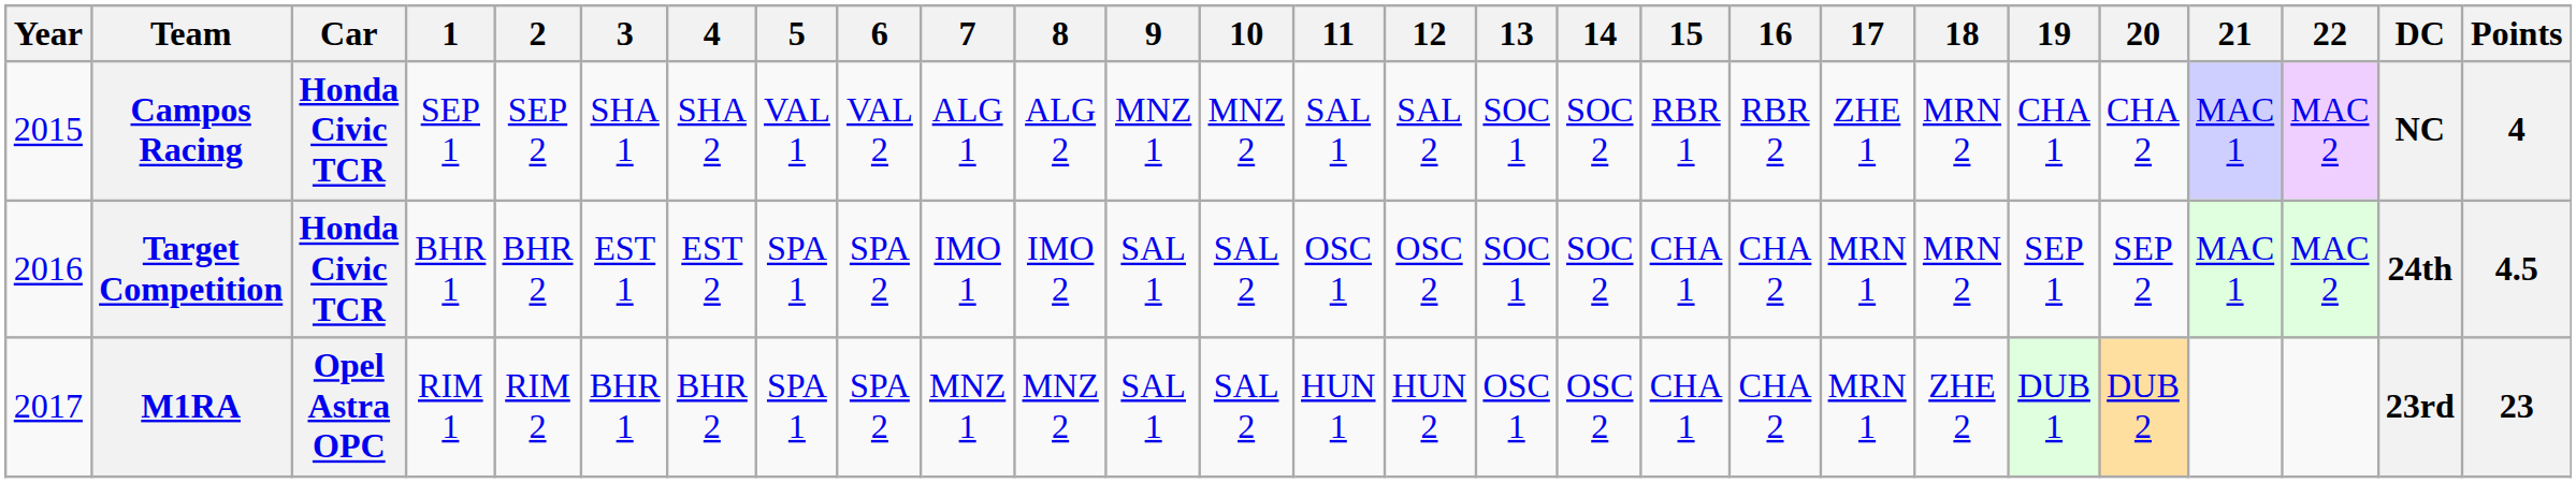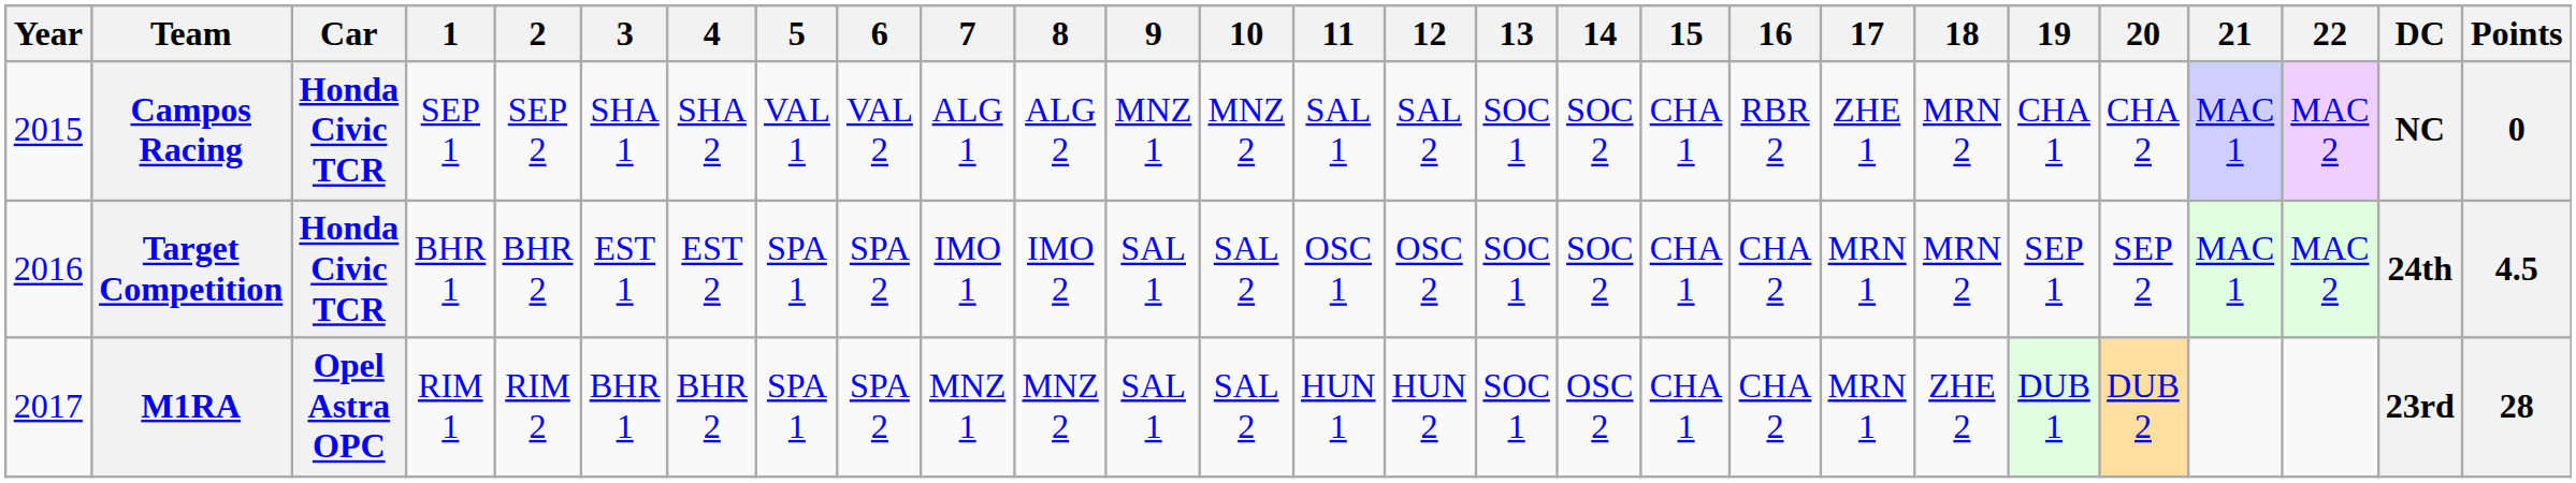Campos Racing | 15: RBR 1 -> CHA 1
Campos Racing | Points: 4 -> 0
M1RA | 13: OSC 1 -> SOC 1
M1RA | Points: 23 -> 28
